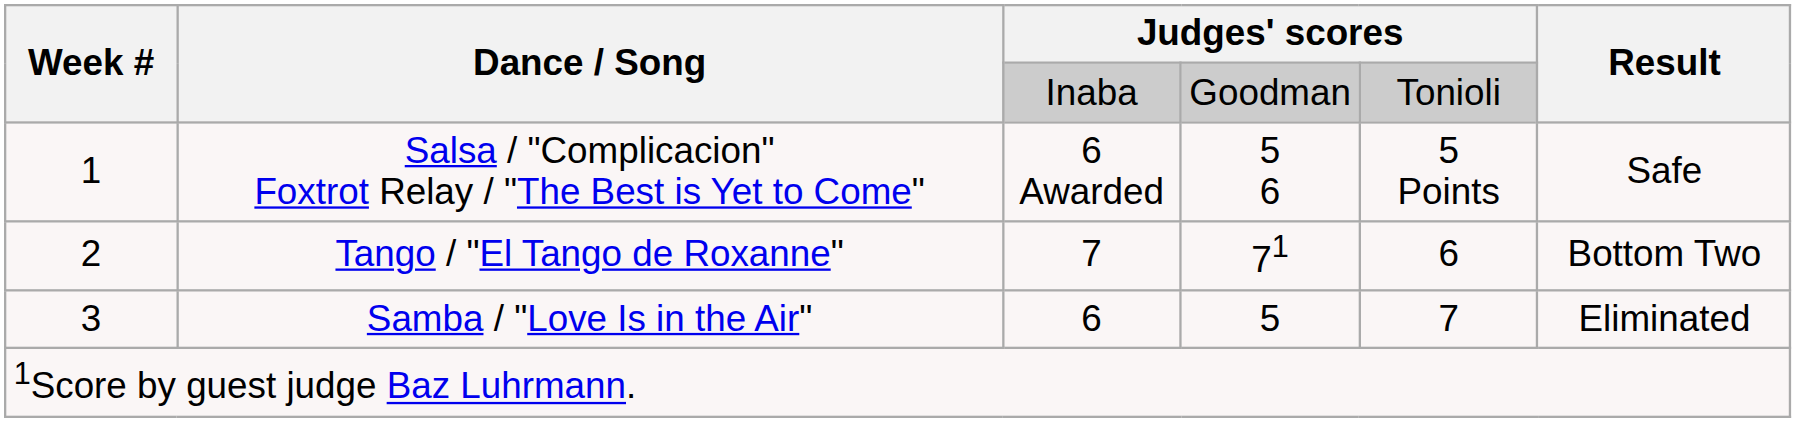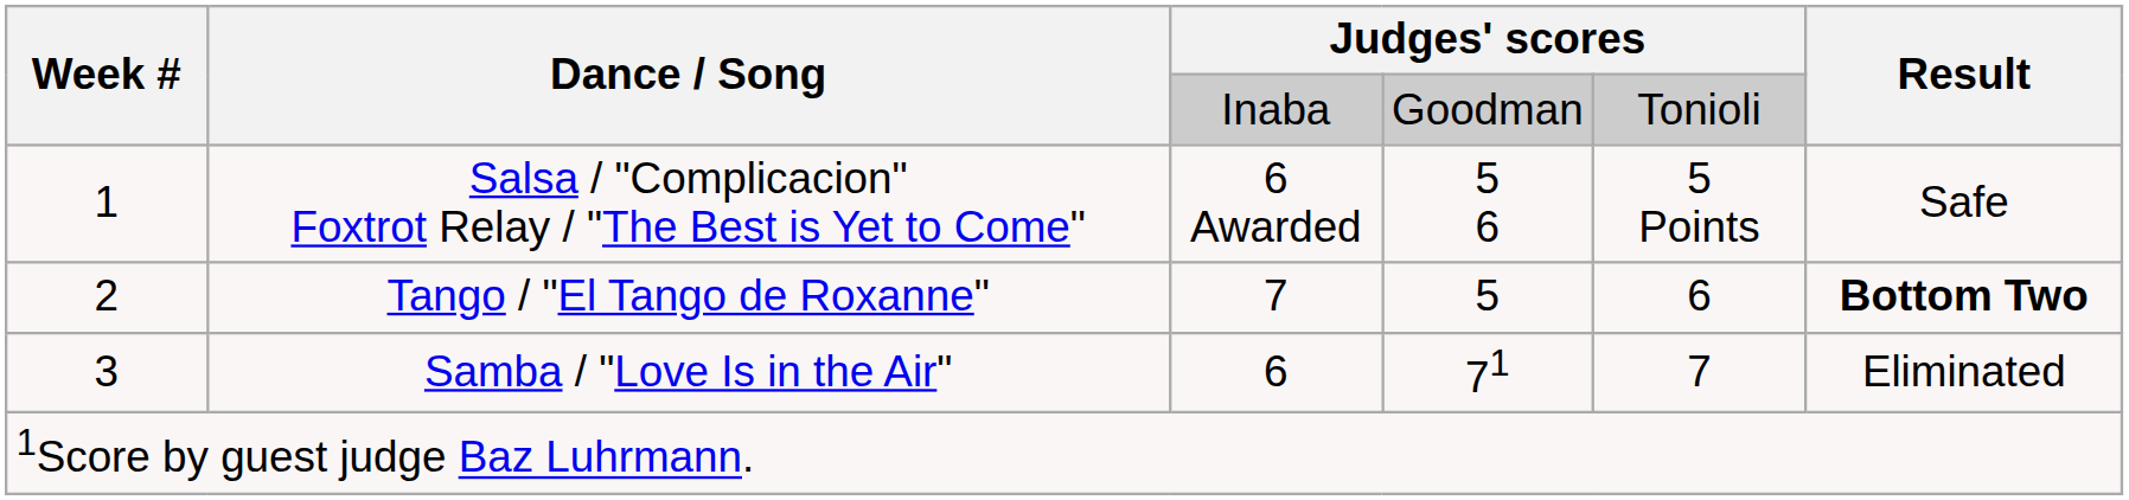Tango / "El Tango de Roxanne" | column 4: 71 -> 5
Tango / "El Tango de Roxanne" | Result: normal -> bold
Samba / "Love Is in the Air" | column 4: 5 -> 71
